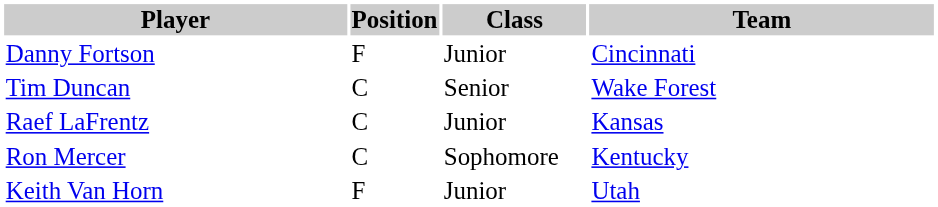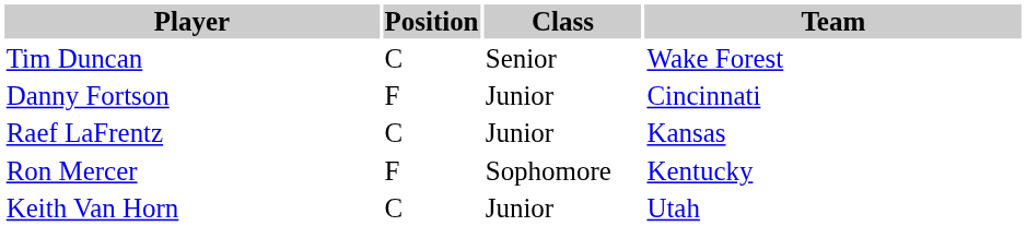rows swapped: Tim Duncan <-> Danny Fortson
Ron Mercer | Position: C -> F
Keith Van Horn | Position: F -> C
